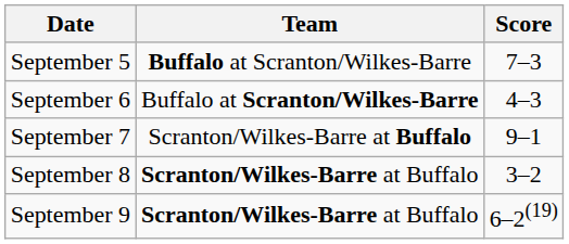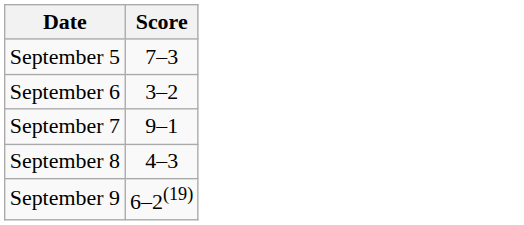- column: Team | Buffalo at Scranton/Wilkes-Barre | Buffalo at Scranton/Wilkes-Barre | Scranton/Wilkes-Barre at Buffalo | Scranton/Wilkes-Barre at Buffalo | Scranton/Wilkes-Barre at Buffalo
September 6 | Score: 4–3 -> 3–2
September 8 | Score: 3–2 -> 4–3
